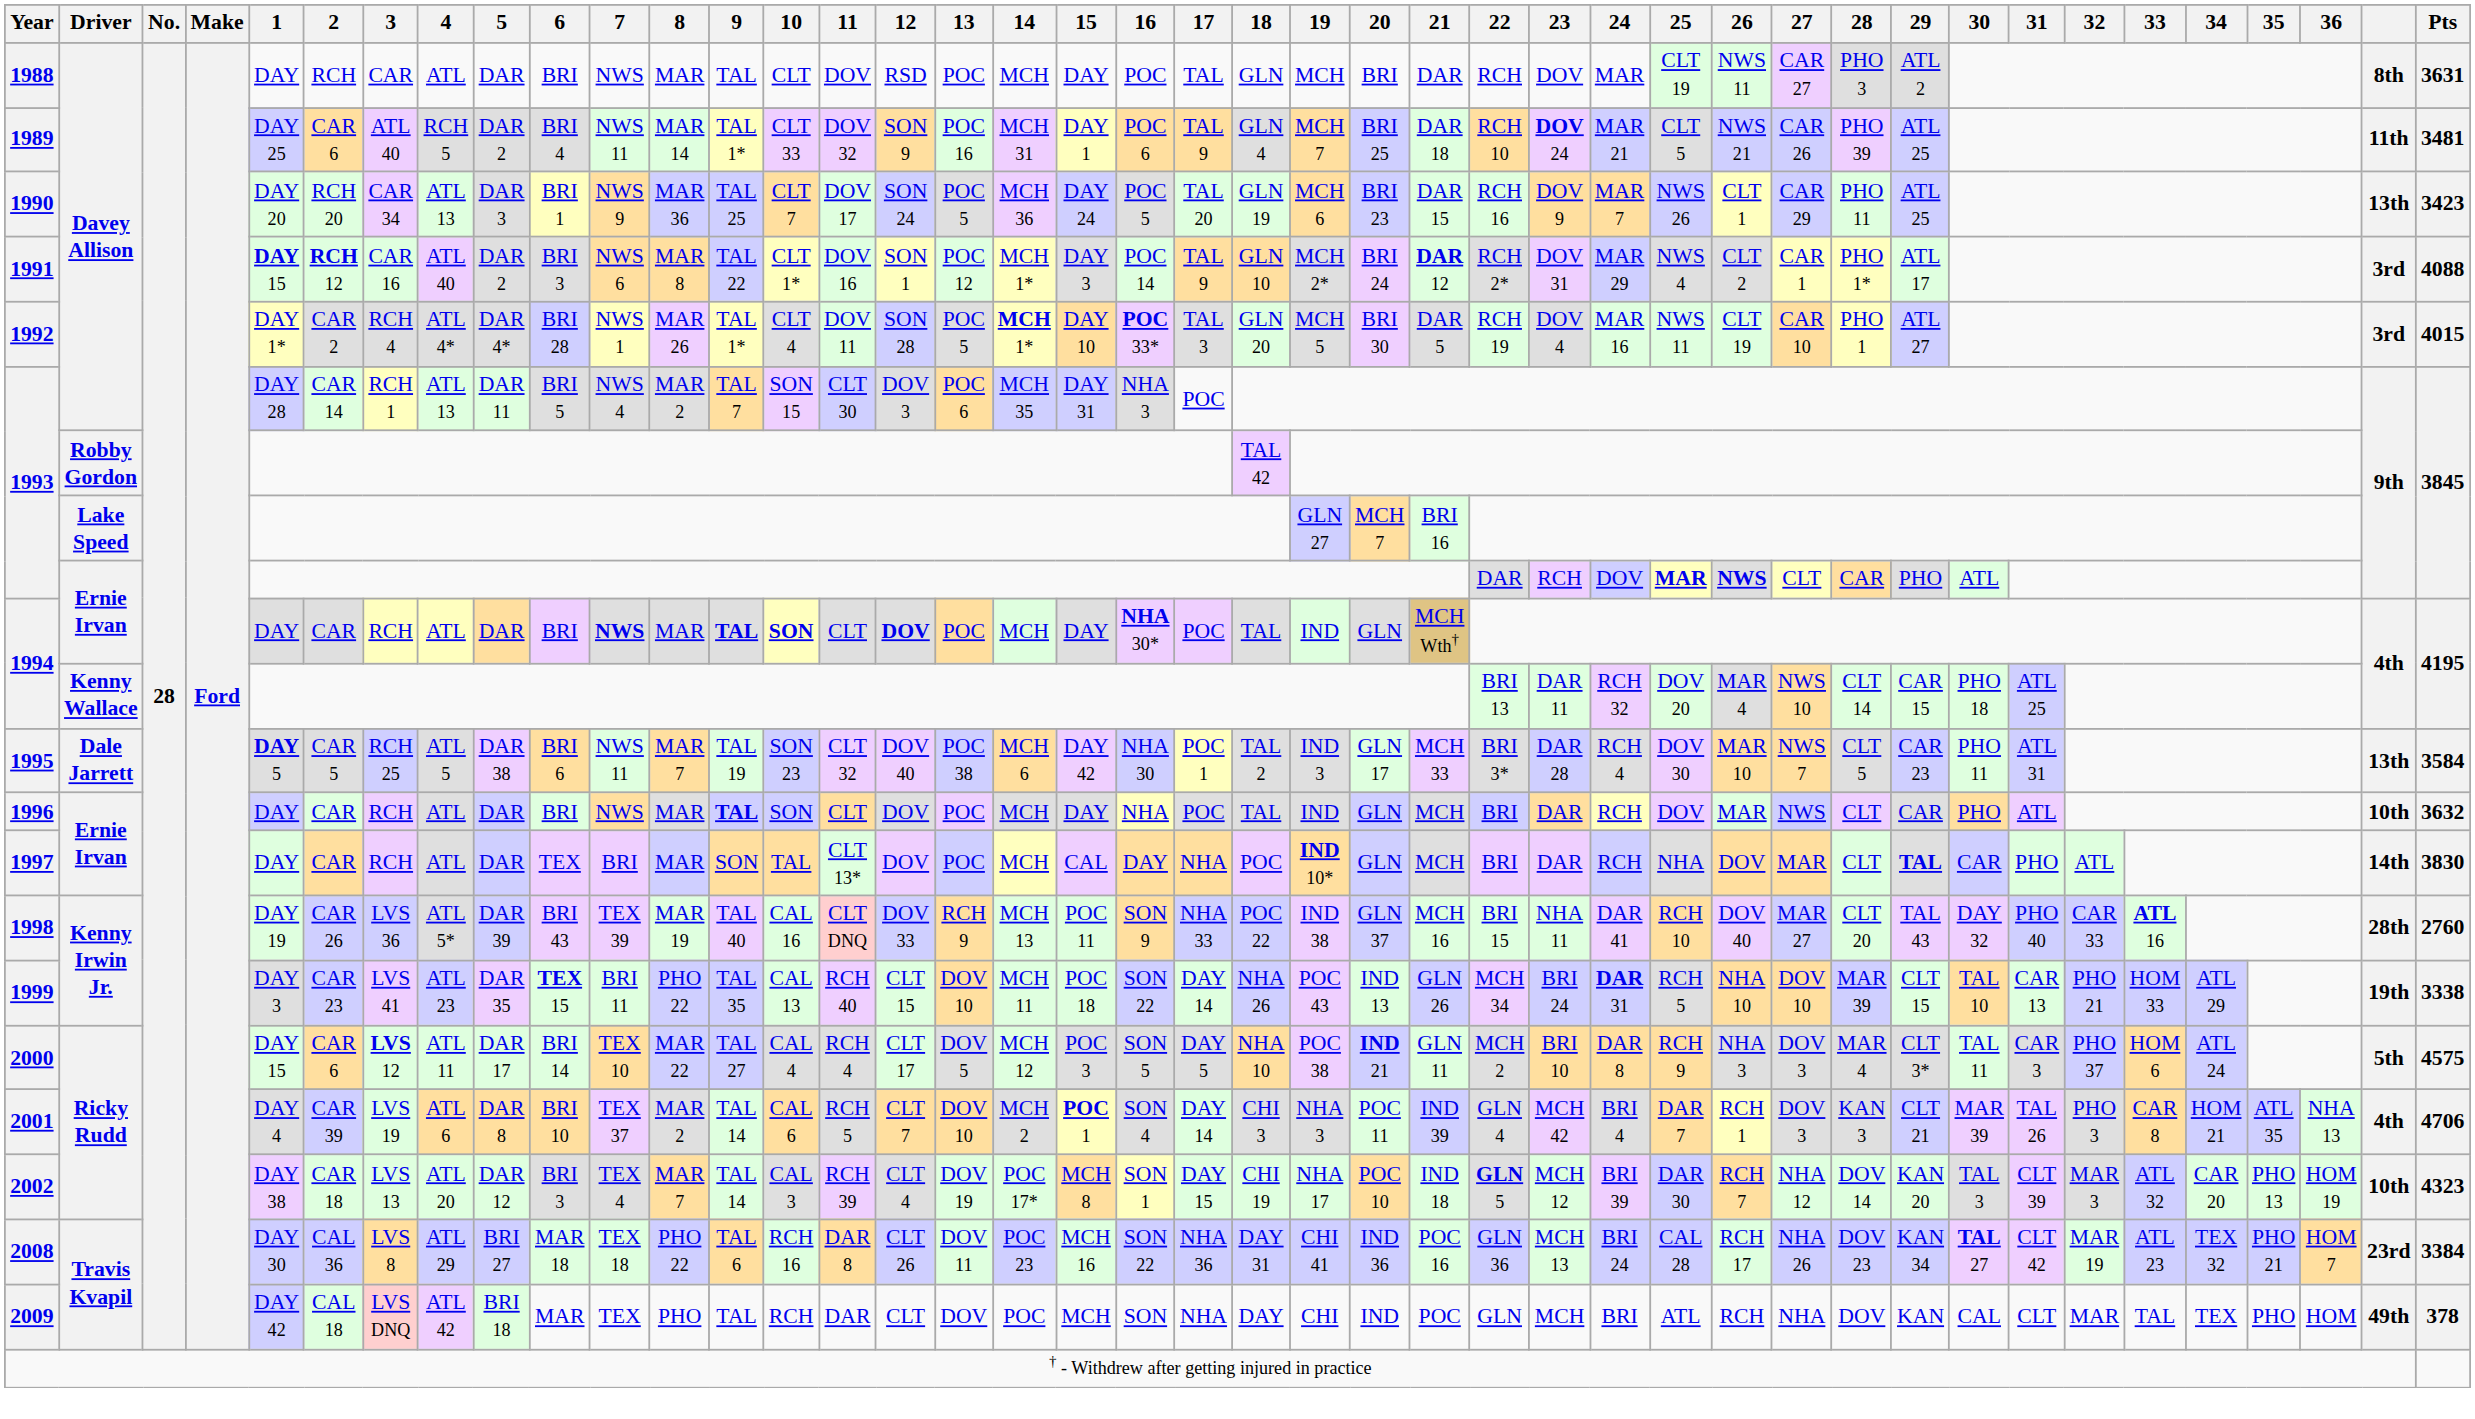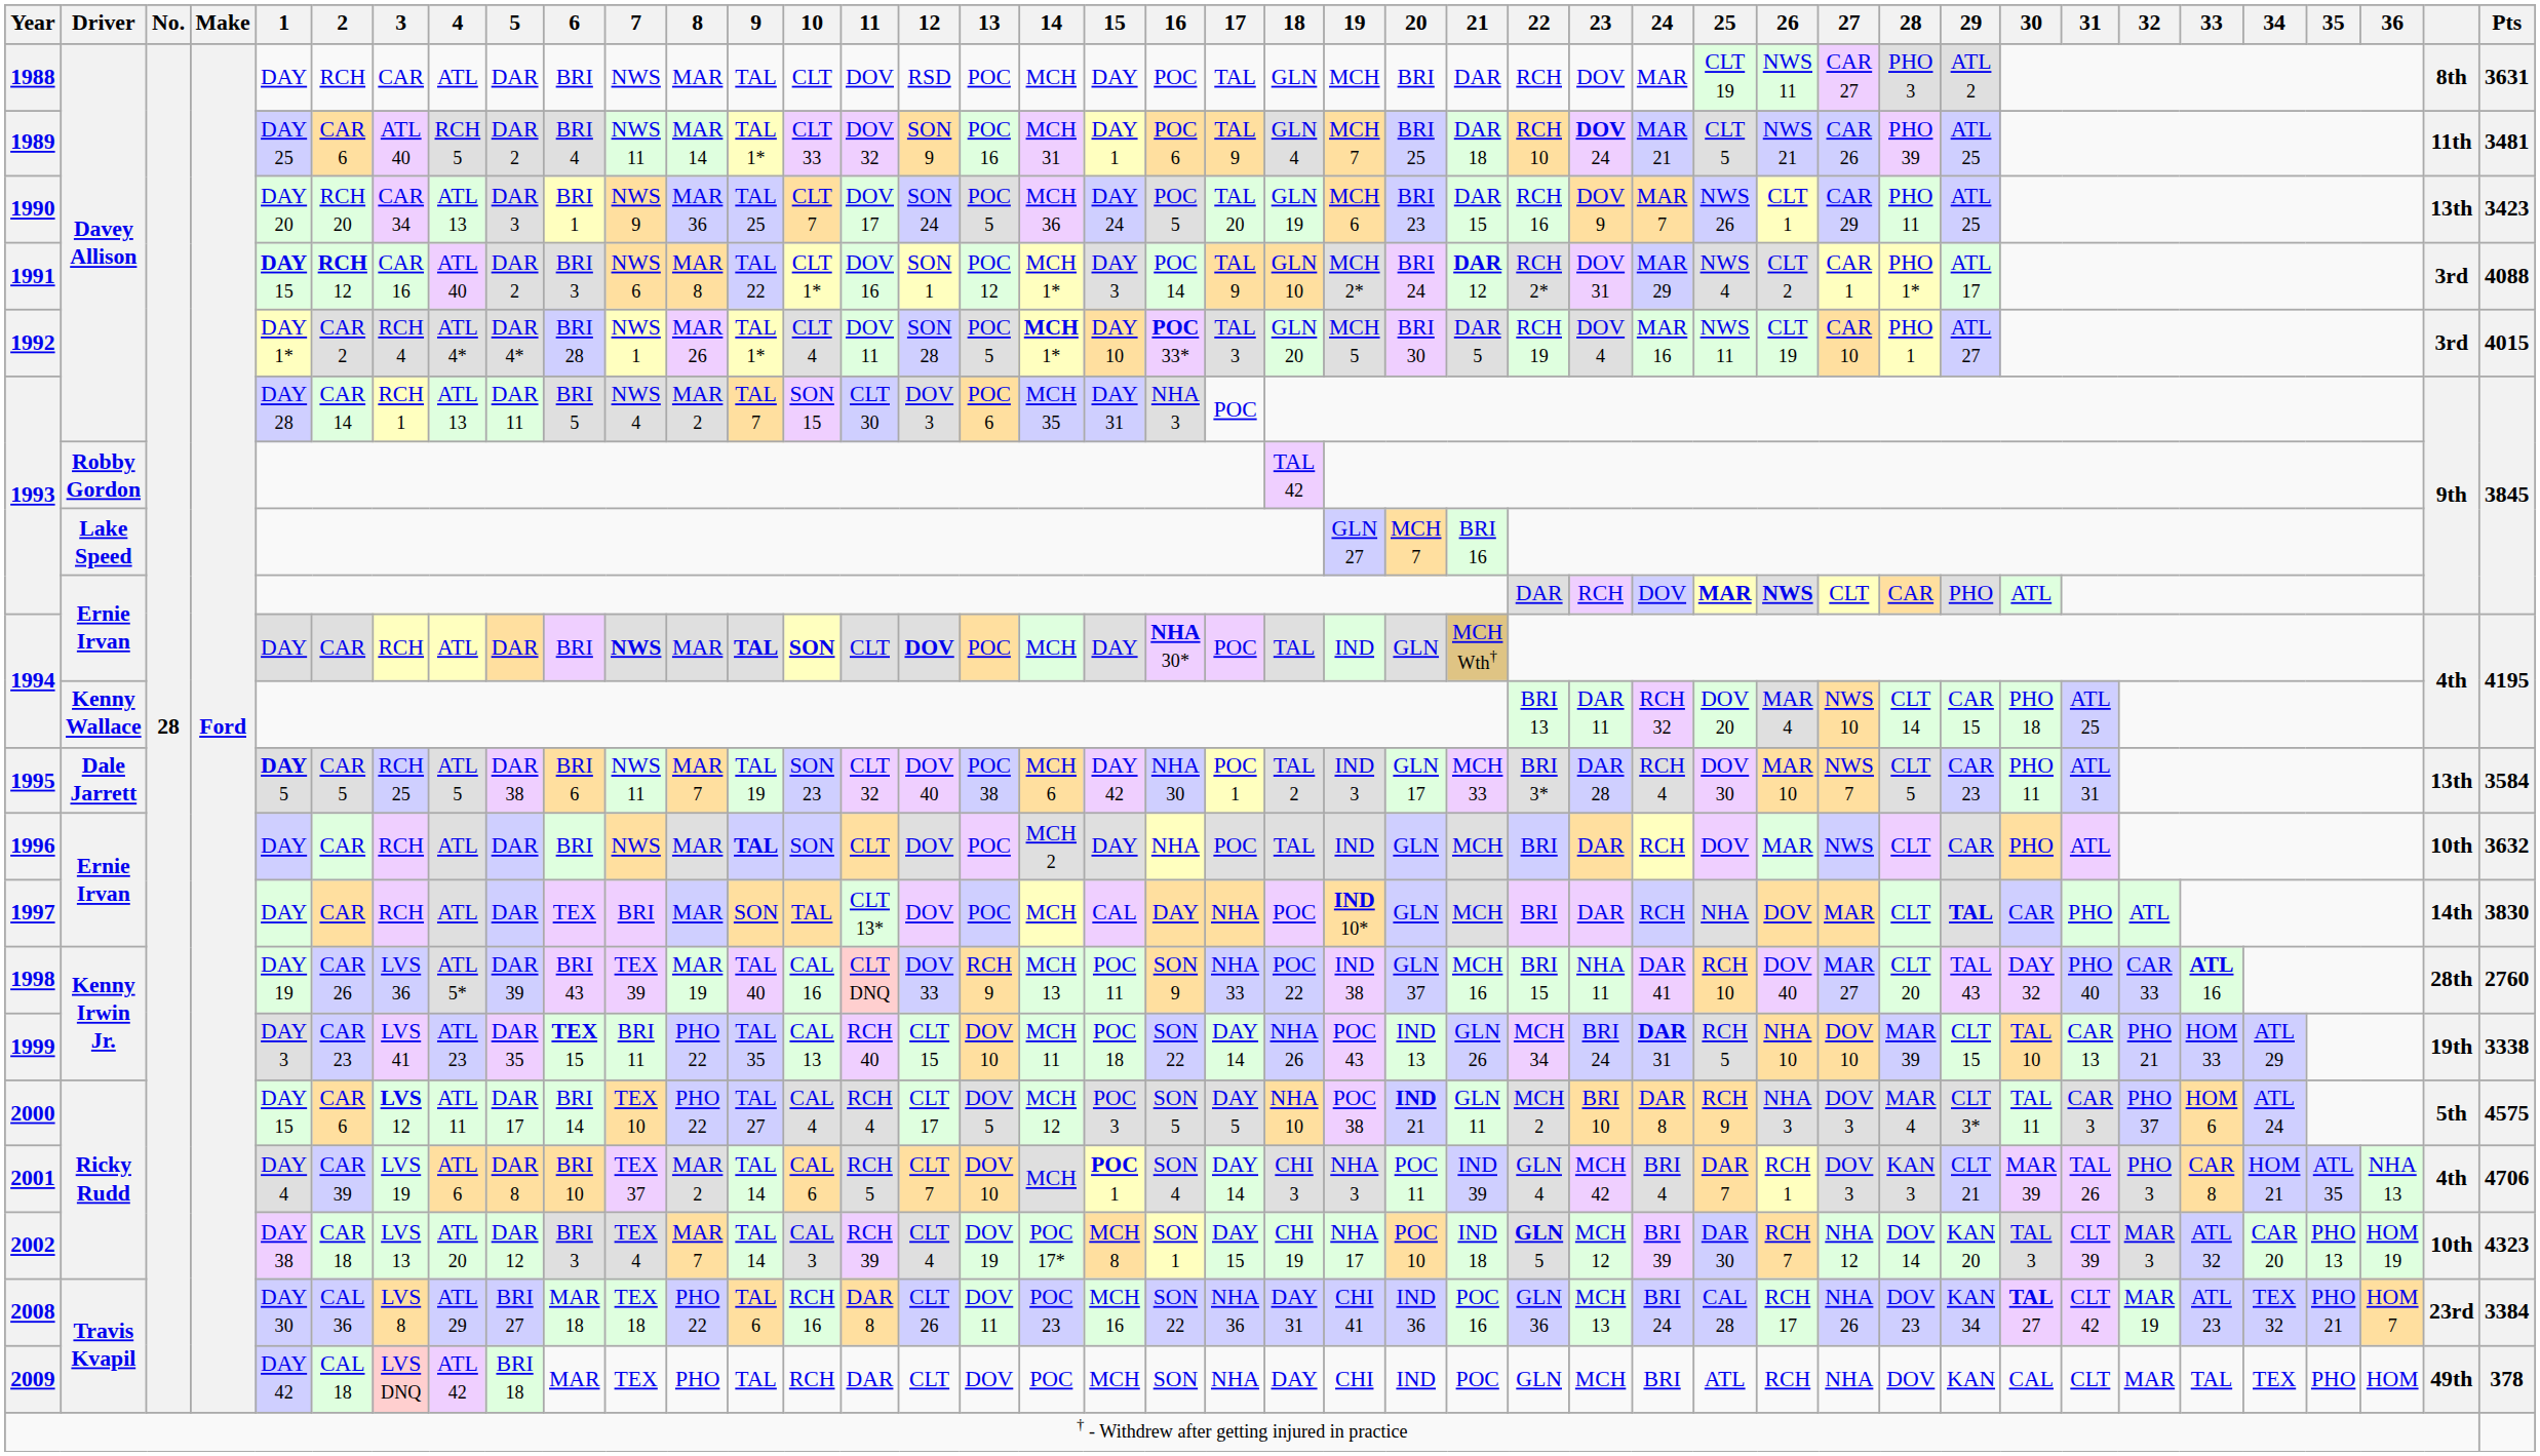1996 | 14: MCH -> MCH 2
2000 | 8: MAR 22 -> PHO 22
2001 | 14: MCH 2 -> MCH
